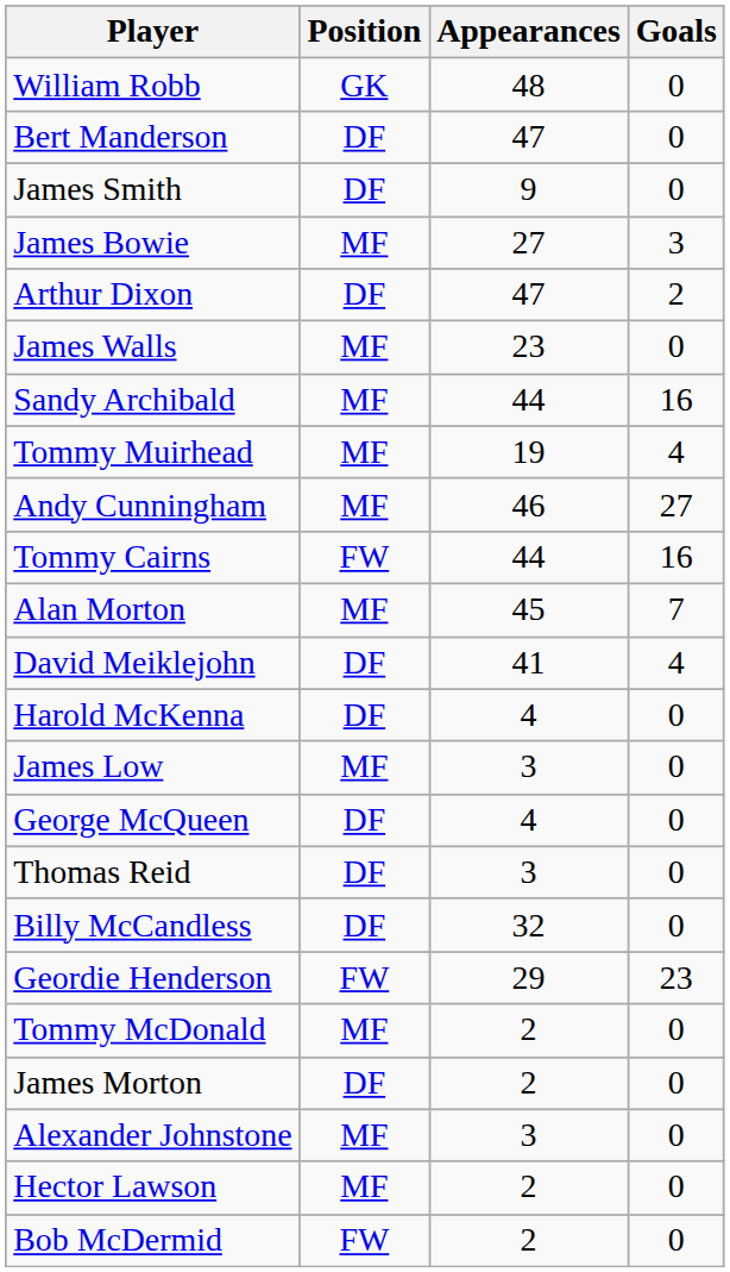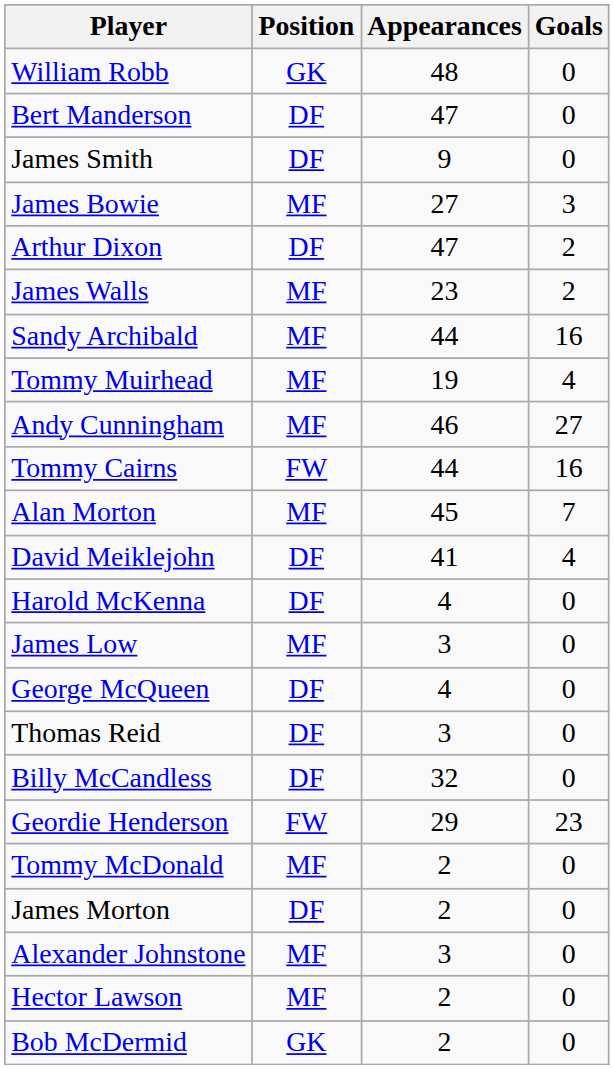James Walls | Goals: 0 -> 2
Bob McDermid | Position: FW -> GK
